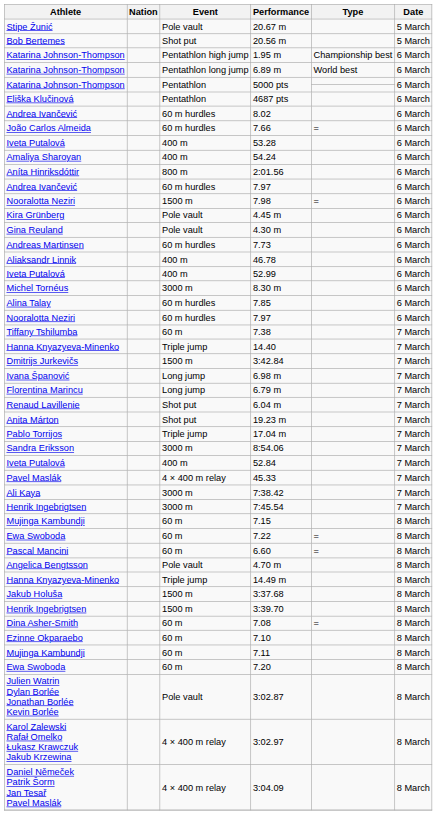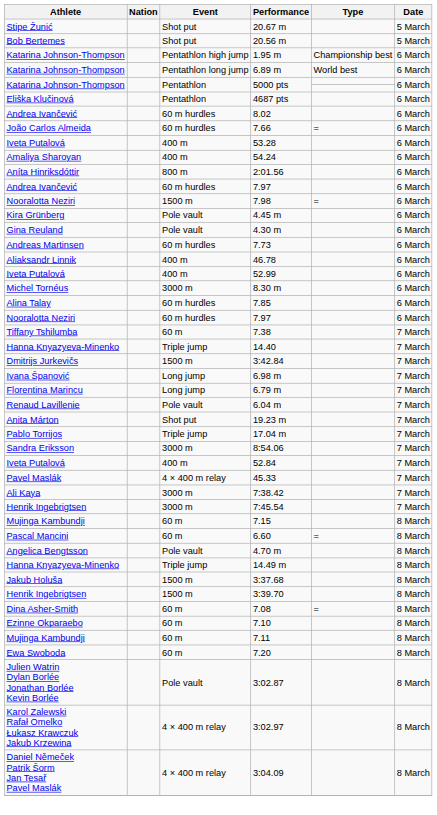20.67 m | Event: Pole vault -> Shot put
6.04 m | Event: Shot put -> Pole vault
- row: Ewa Swoboda | 60 m | 7.22 | = | 8 March
